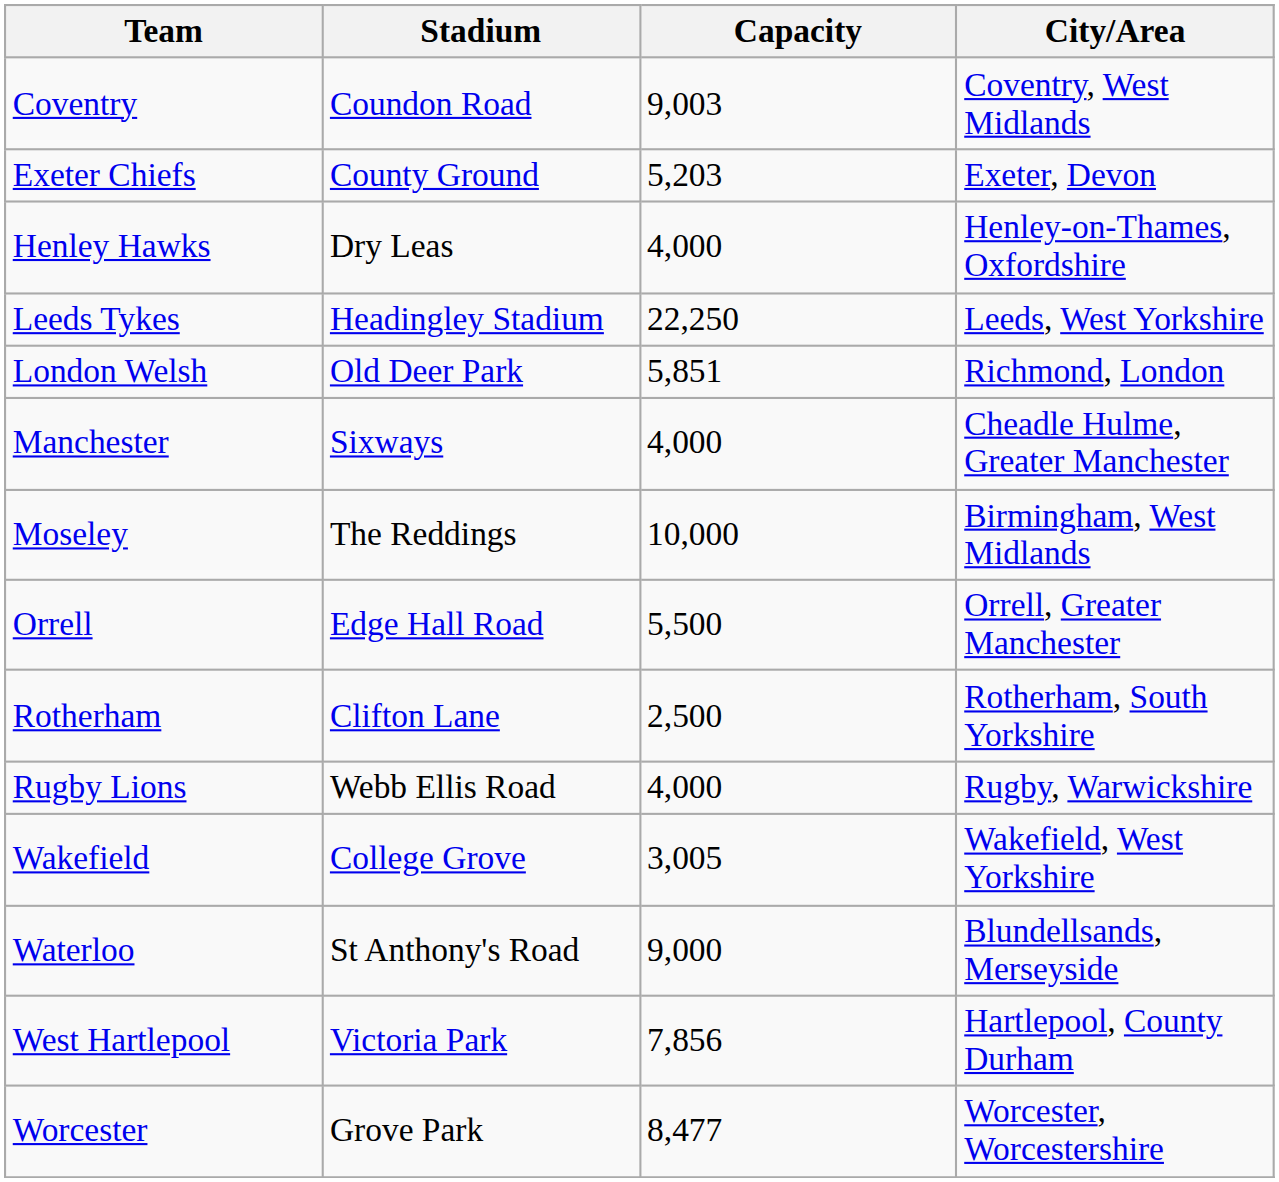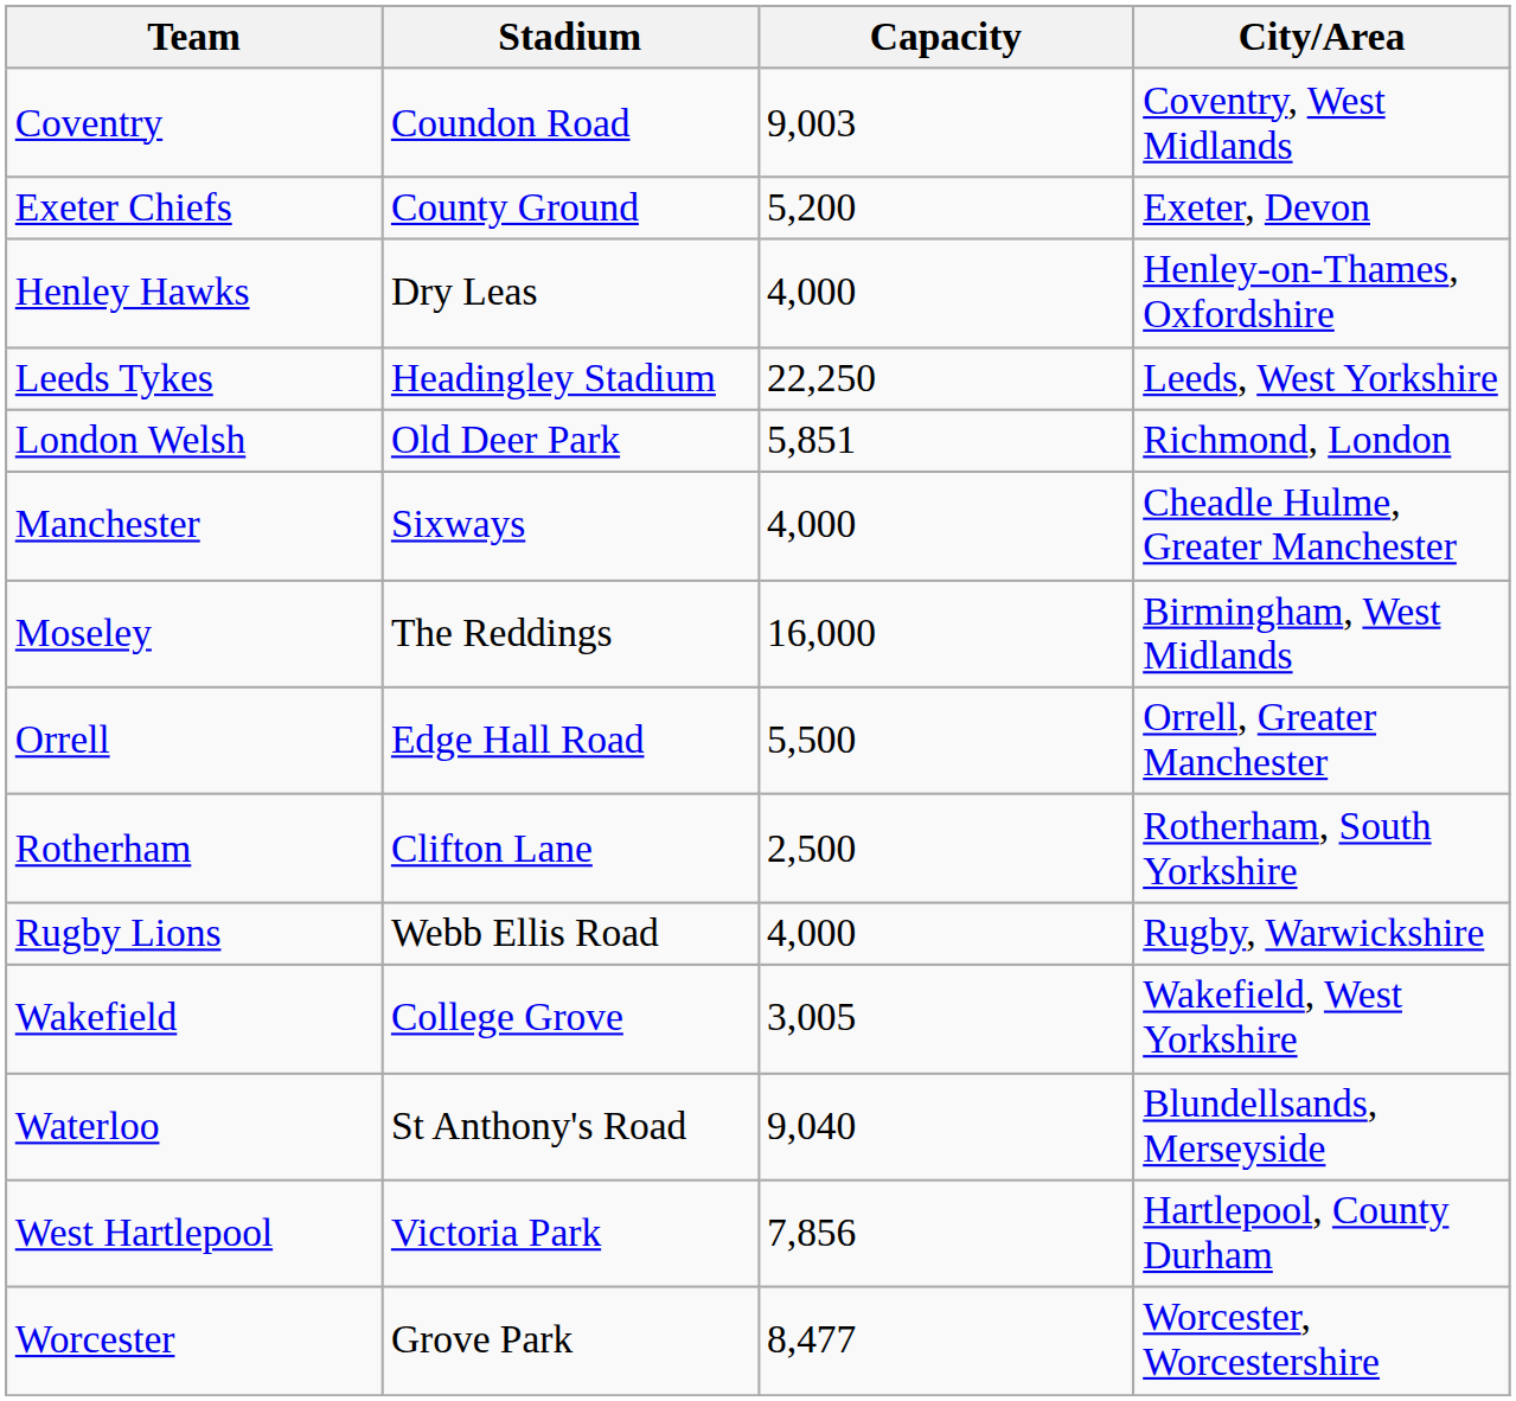Exeter Chiefs | Capacity: 5,203 -> 5,200
Moseley | Capacity: 10,000 -> 16,000
Waterloo | Capacity: 9,000 -> 9,040
